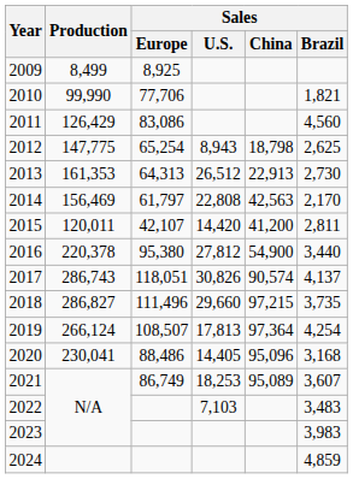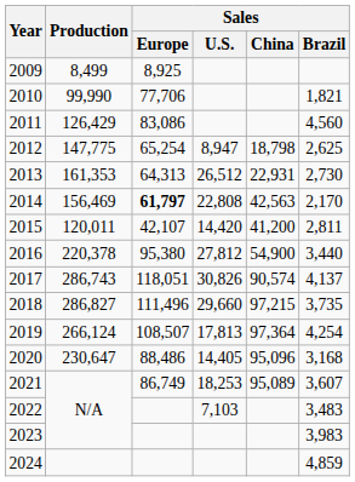2012 | Sales / U.S.: 8,943 -> 8,947
2013 | Sales / China: 22,913 -> 22,931
2014 | Sales / Europe: normal -> bold
2020 | Production: 230,041 -> 230,647
